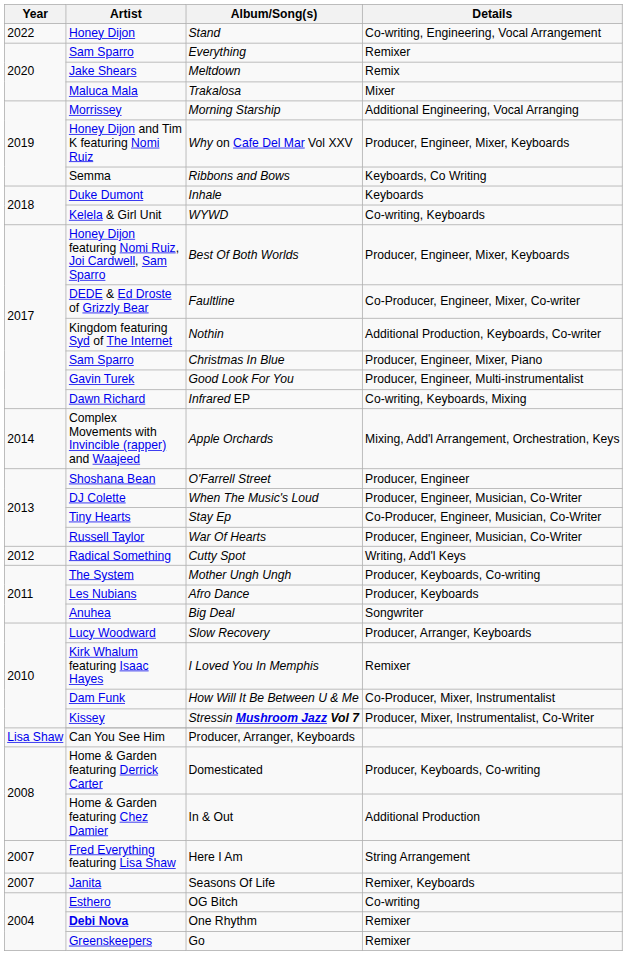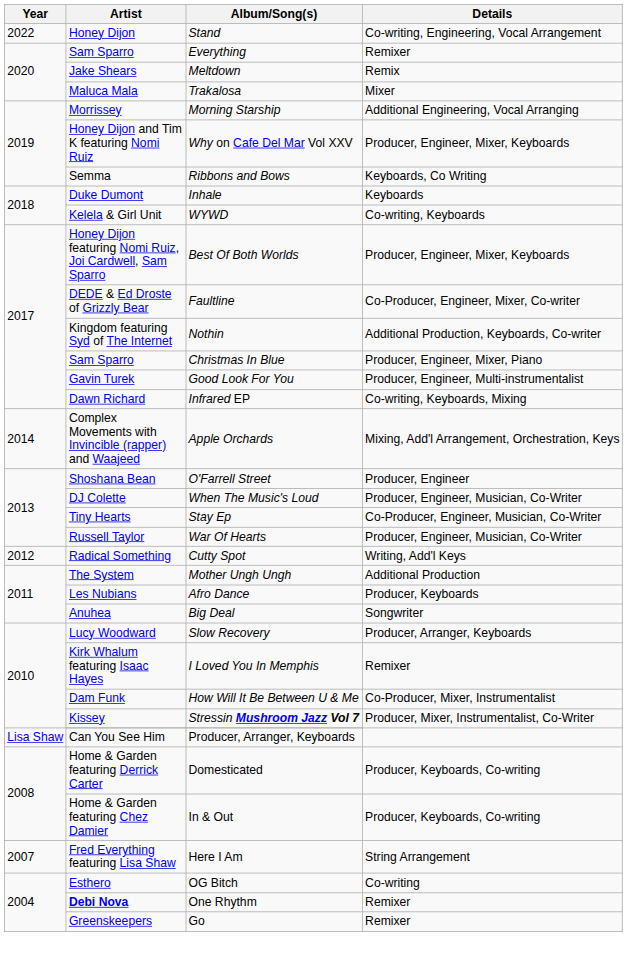Mother Ungh Ungh | Details: Producer, Keyboards, Co-writing -> Additional Production
In & Out | Details: Additional Production -> Producer, Keyboards, Co-writing
- row: 2007 | Janita | Seasons Of Life | Remixer, Keyboards
